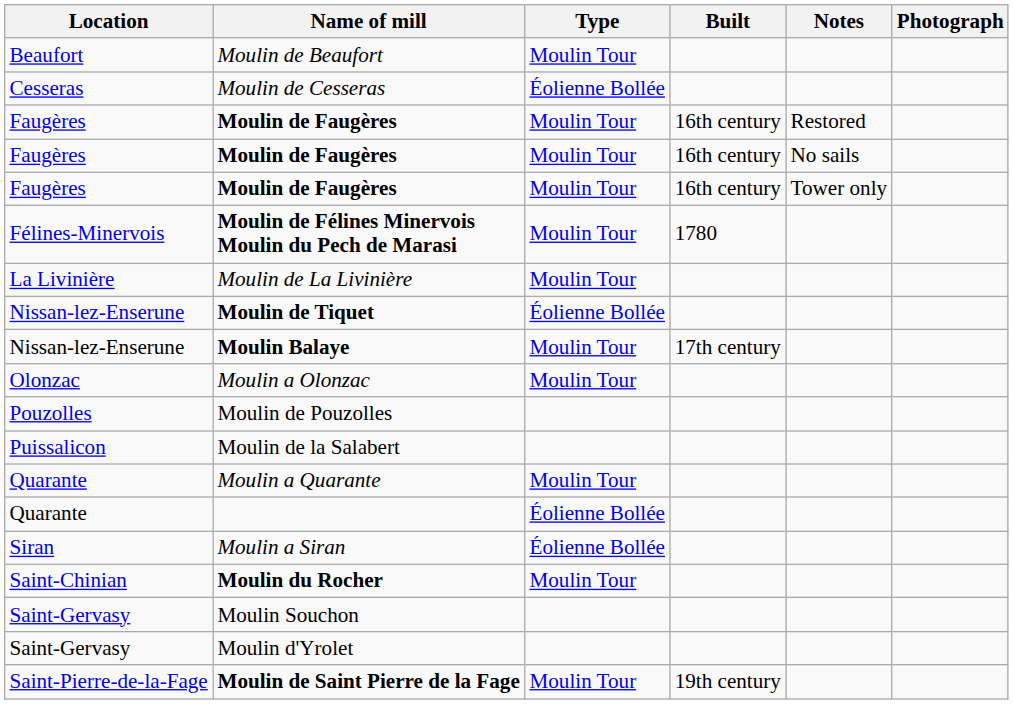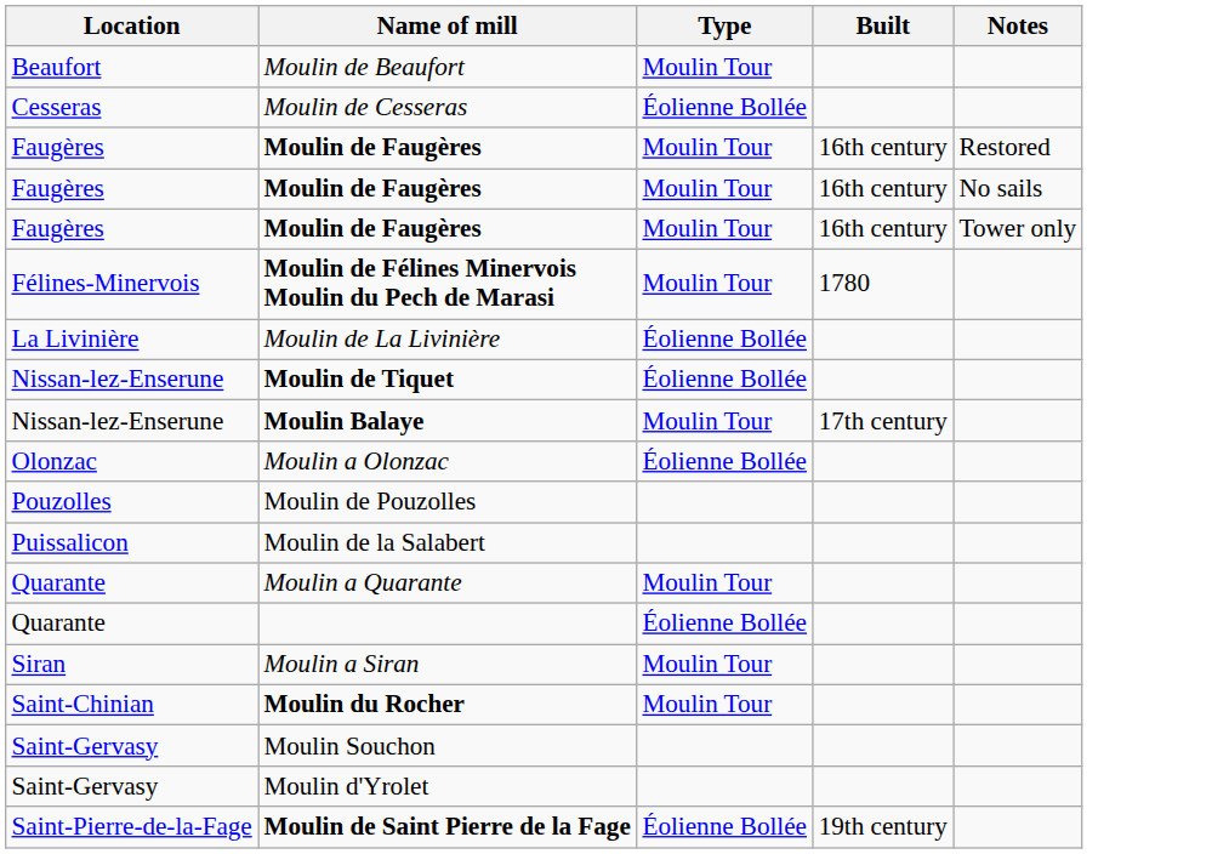- column: Photograph
Moulin de La Livinière | Type: Moulin Tour -> Éolienne Bollée
Moulin a Olonzac | Type: Moulin Tour -> Éolienne Bollée
Moulin a Siran | Type: Éolienne Bollée -> Moulin Tour
Moulin de Saint Pierre de la Fage | Type: Moulin Tour -> Éolienne Bollée
